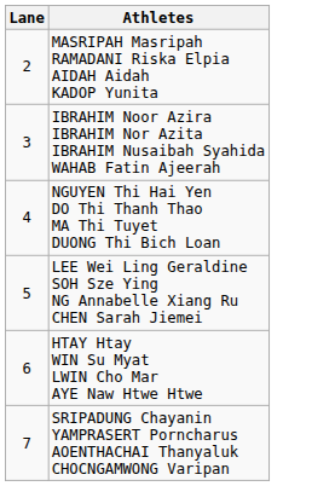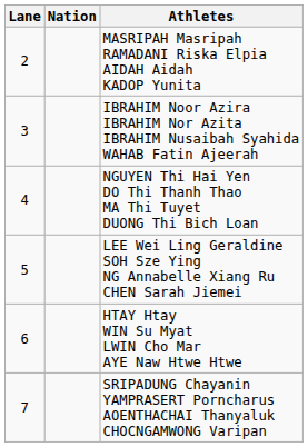+ column: Nation
